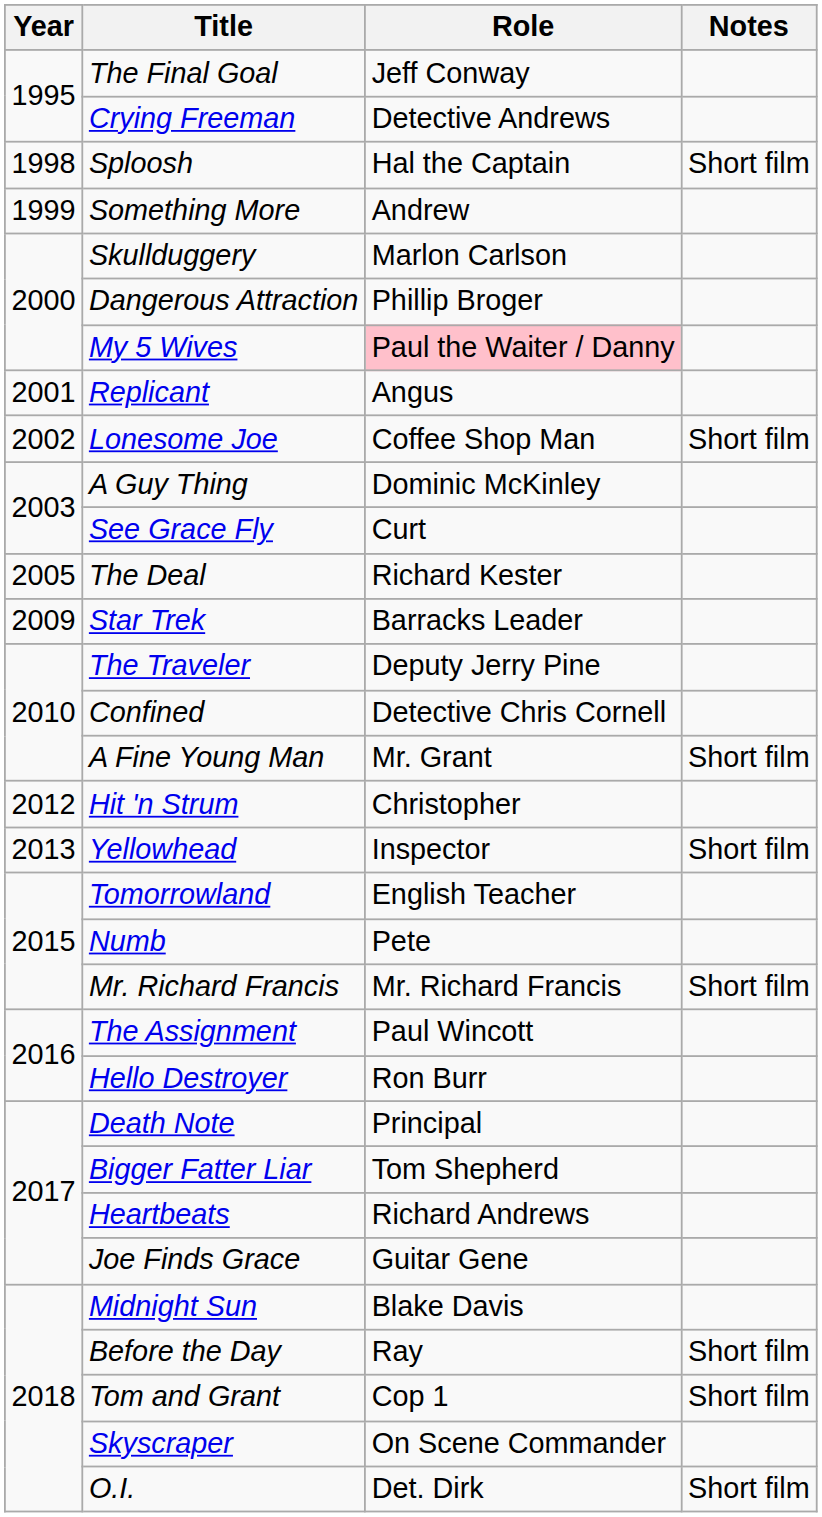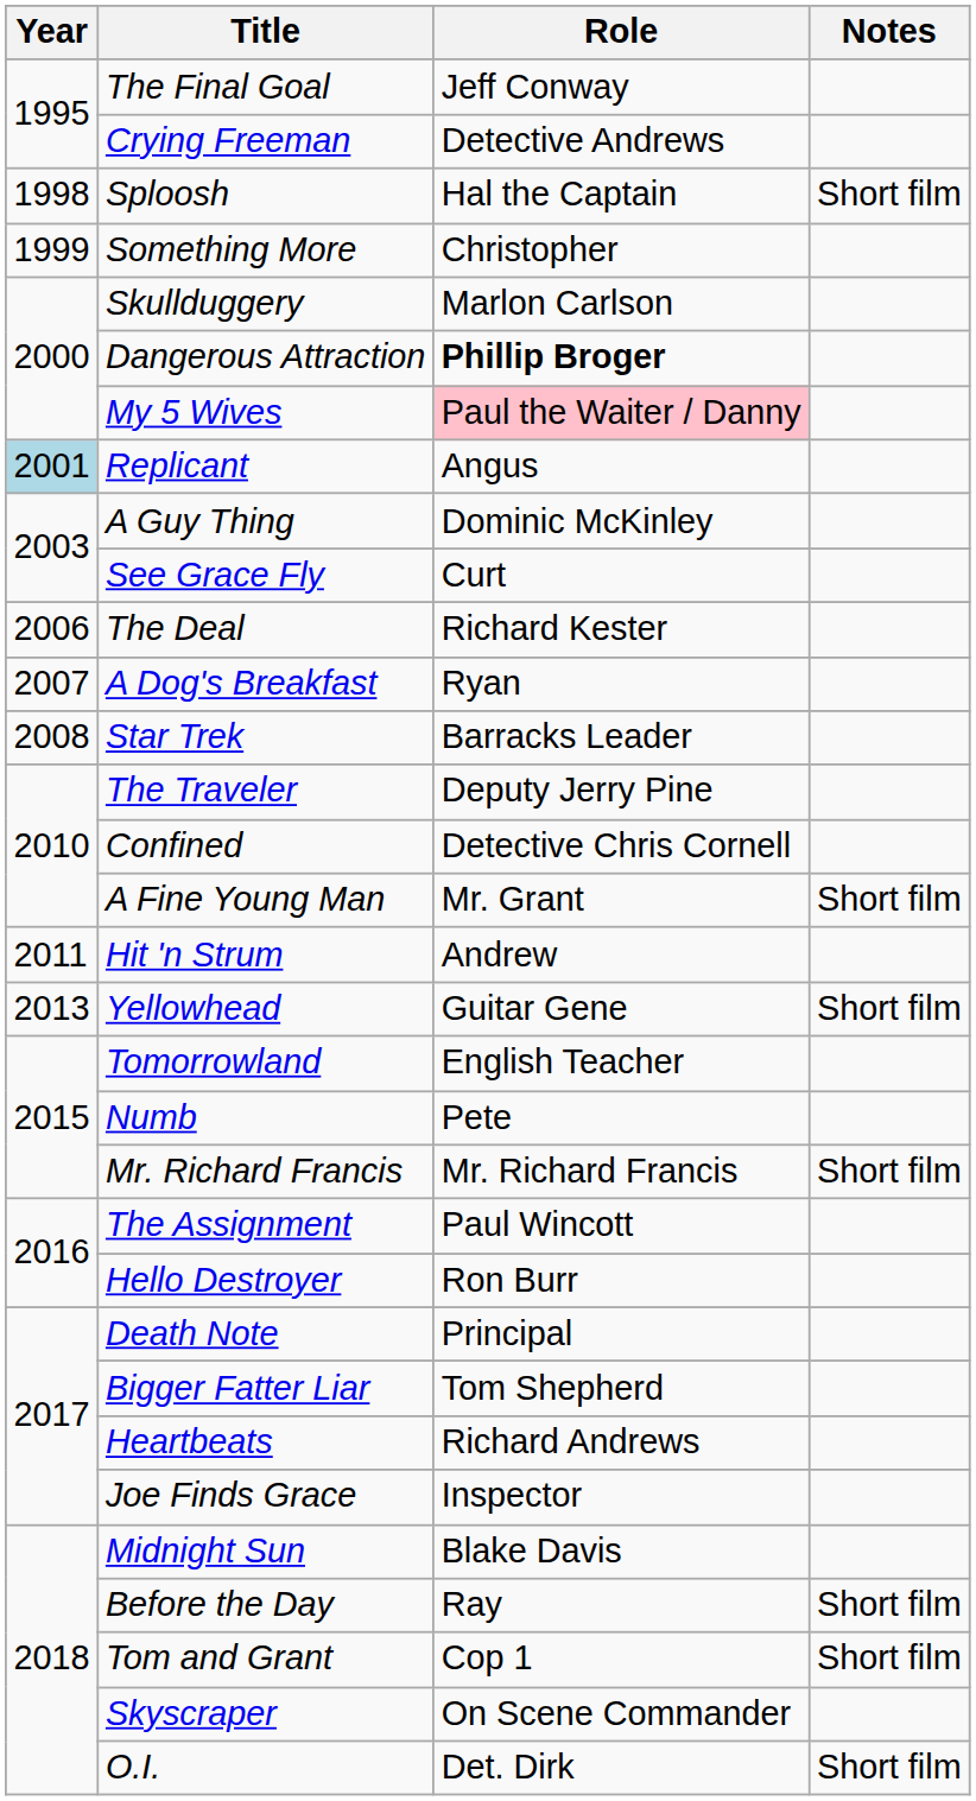Something More | Role: Andrew -> Christopher
Dangerous Attraction | Role: normal -> bold
Replicant | Year: no background -> lightblue background
- row: 2002 | Lonesome Joe | Coffee Shop Man | Short film
The Deal | Year: 2005 -> 2006
+ row: 2007 | A Dog's Breakfast | Ryan
Star Trek | Year: 2009 -> 2008
Hit 'n Strum | Year: 2012 -> 2011
Hit 'n Strum | Role: Christopher -> Andrew
Yellowhead | Role: Inspector -> Guitar Gene
Joe Finds Grace | Role: Guitar Gene -> Inspector
